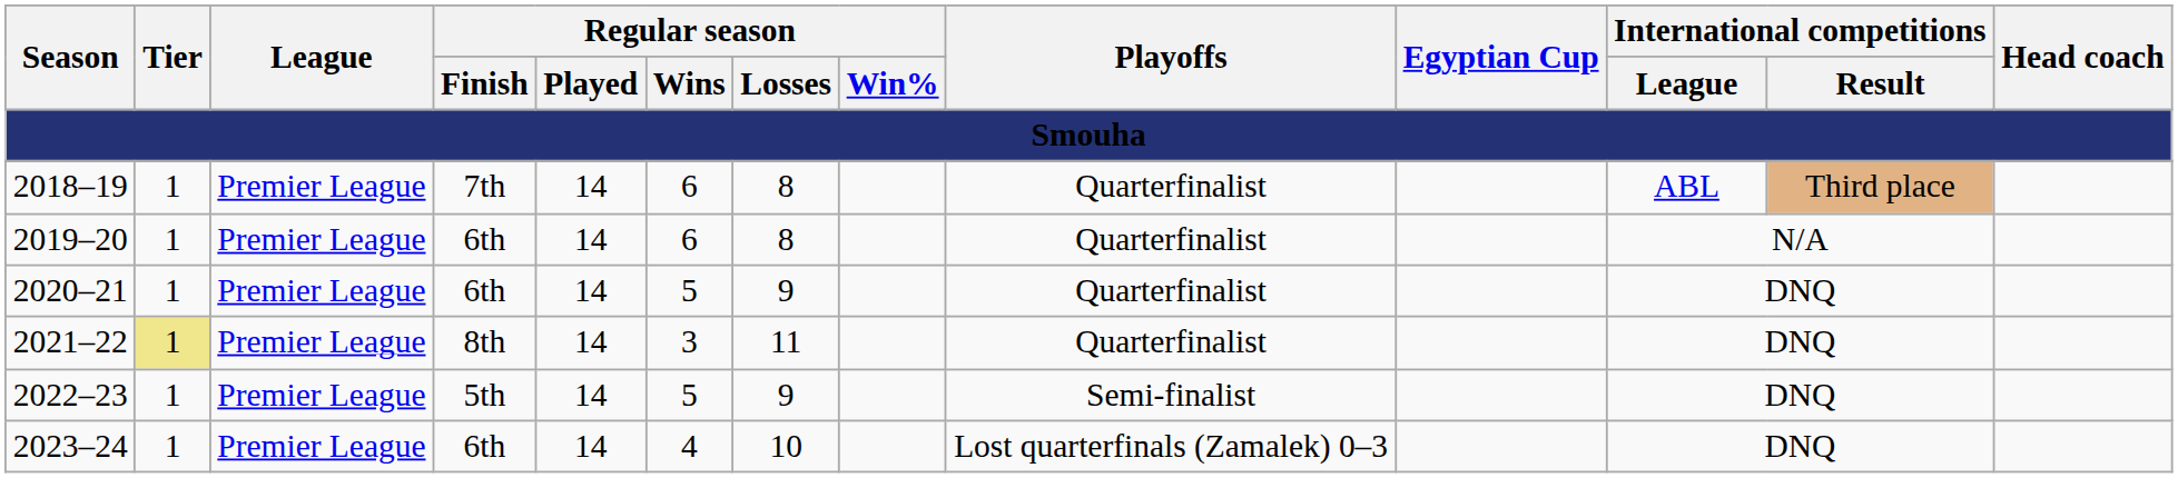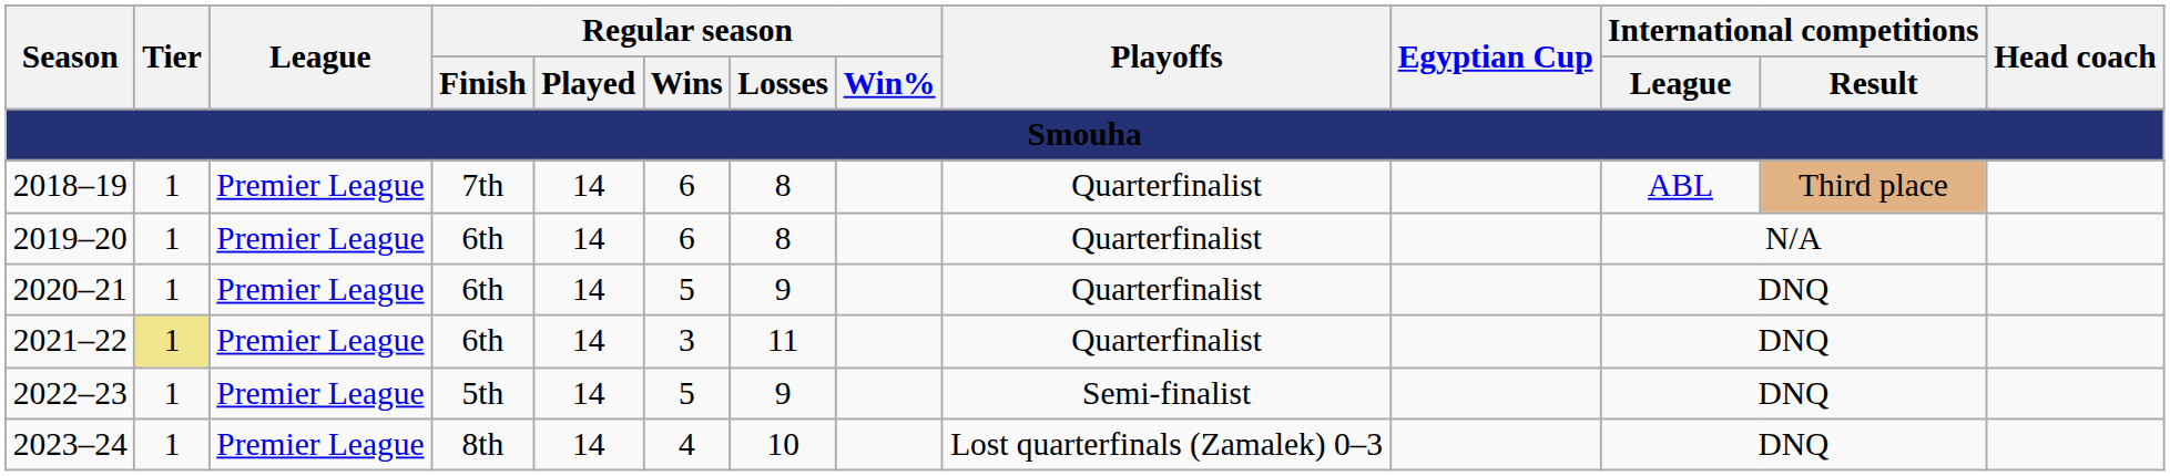2021–22 | Regular season / Finish: 8th -> 6th
2023–24 | Regular season / Finish: 6th -> 8th
